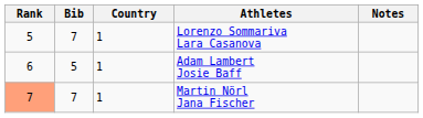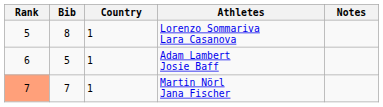Lorenzo Sommariva Lara Casanova | Bib: 7 -> 8
